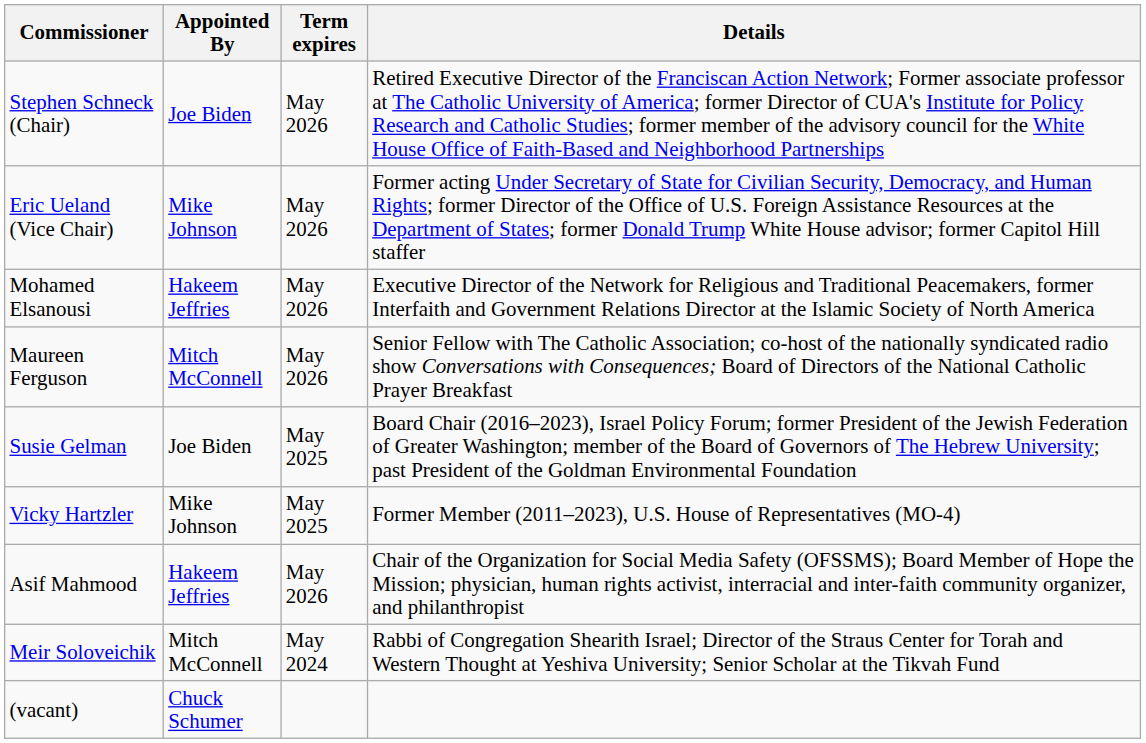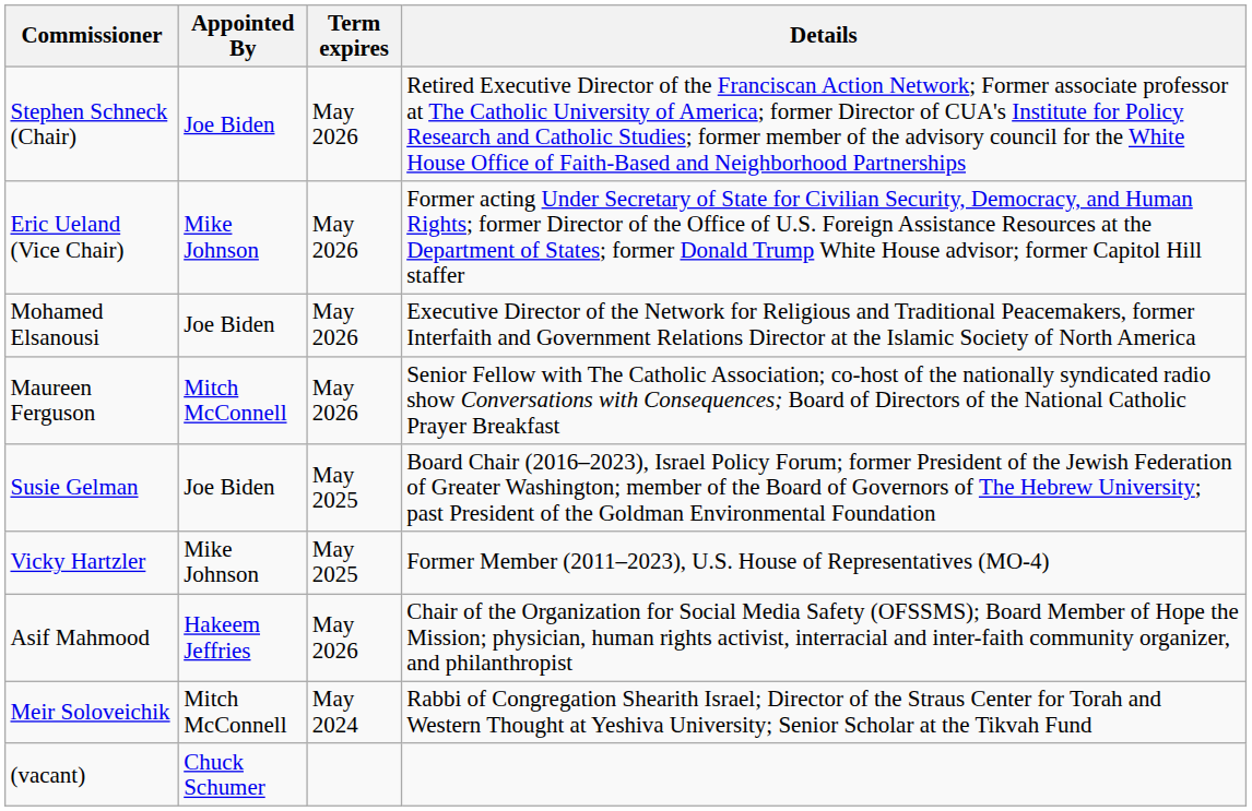Mohamed Elsanousi | Appointed By: Hakeem Jeffries -> Joe Biden
